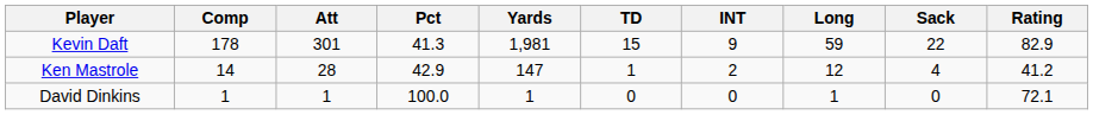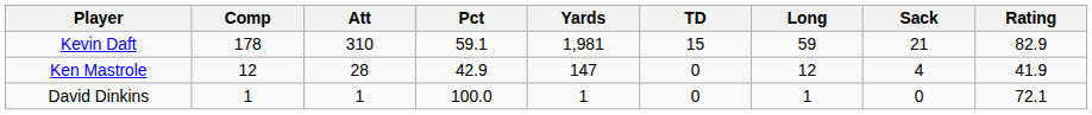- column: INT | 9 | 2 | 0
Kevin Daft | Att: 301 -> 310
Kevin Daft | Pct: 41.3 -> 59.1
Kevin Daft | Sack: 22 -> 21
Ken Mastrole | Comp: 14 -> 12
Ken Mastrole | TD: 1 -> 0
Ken Mastrole | Rating: 41.2 -> 41.9
